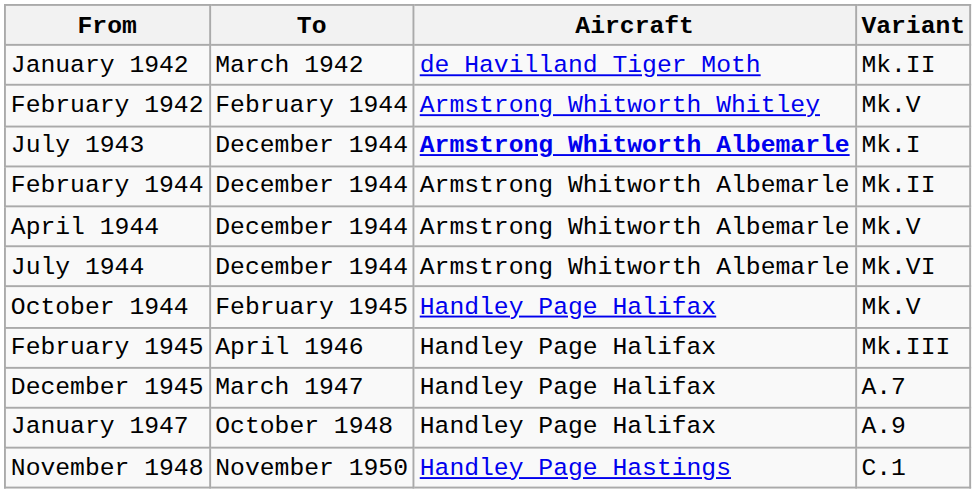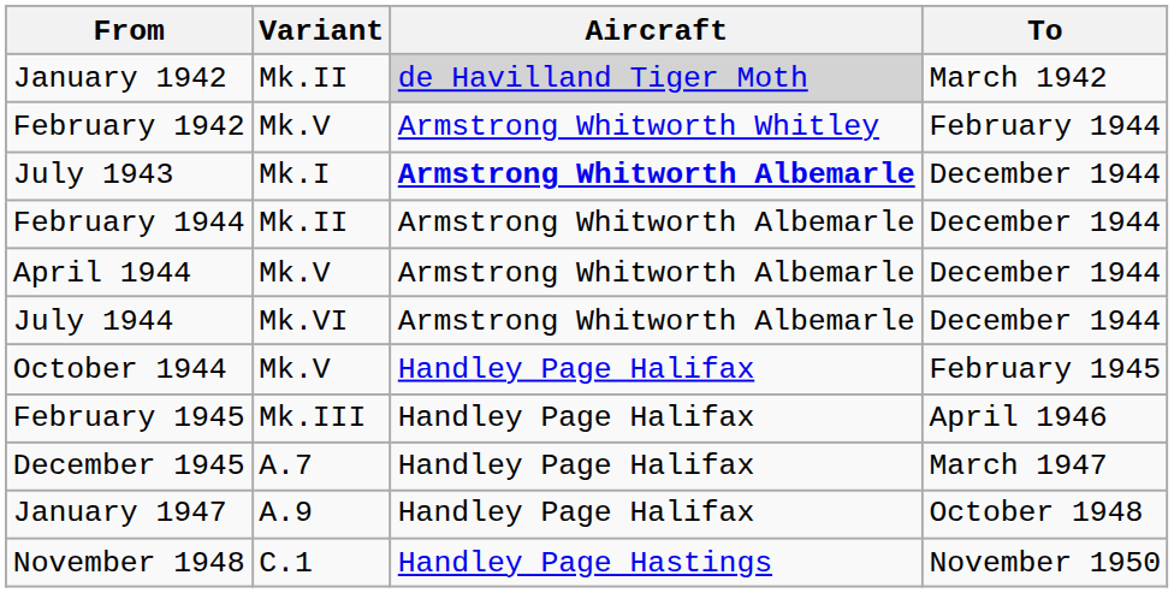columns swapped: To <-> Variant
January 1942 | Aircraft: no background -> lightgrey background
